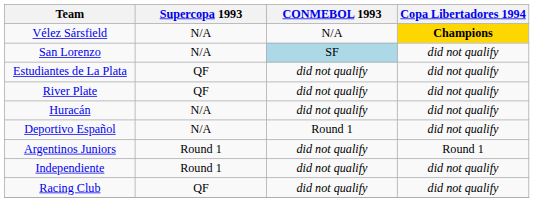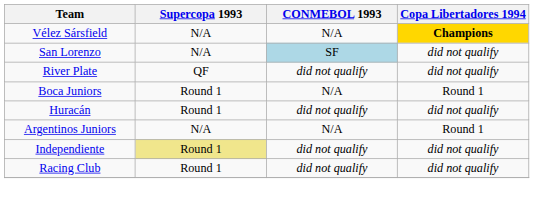- row: Estudiantes de La Plata | QF | did not qualify | did not qualify
+ row: Boca Juniors | Round 1 | N/A | Round 1
Huracán | Supercopa 1993: N/A -> Round 1
- row: Deportivo Español | N/A | Round 1 | did not qualify
Argentinos Juniors | Supercopa 1993: Round 1 -> N/A
Argentinos Juniors | CONMEBOL 1993: did not qualify -> N/A
Independiente | Supercopa 1993: no background -> khaki background
Racing Club | Supercopa 1993: QF -> Round 1
